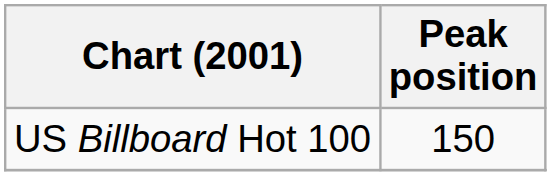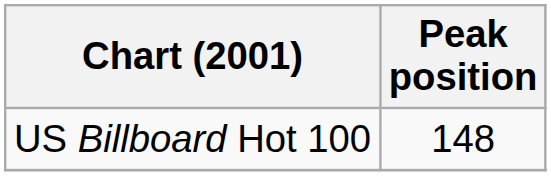US Billboard Hot 100 | Peak position: 150 -> 148
